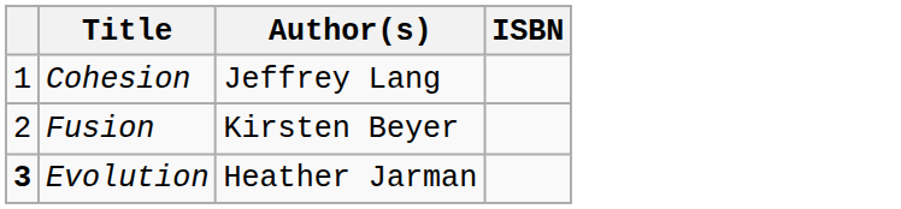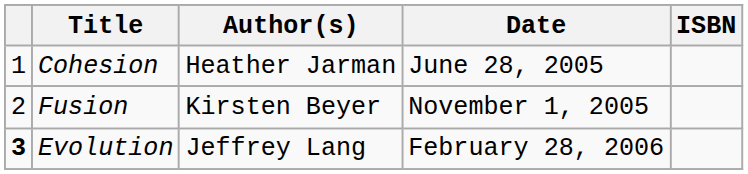+ column: Date | June 28, 2005 | November 1, 2005 | February 28, 2006
Cohesion | Author(s): Jeffrey Lang -> Heather Jarman
Evolution | Author(s): Heather Jarman -> Jeffrey Lang
